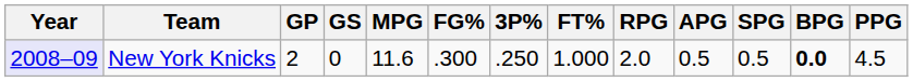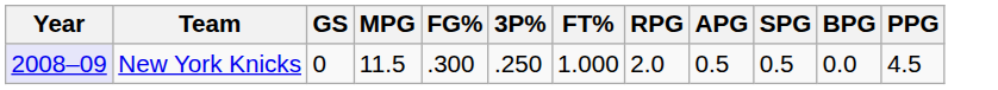- column: GP | 2
New York Knicks | MPG: 11.6 -> 11.5
New York Knicks | BPG: bold -> normal
